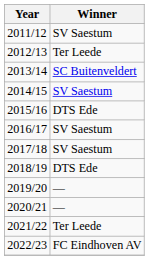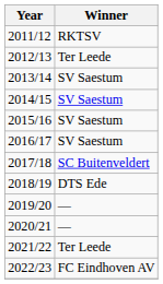2011/12 | Winner: SV Saestum -> RKTSV
2013/14 | Winner: SC Buitenveldert -> SV Saestum
2015/16 | Winner: DTS Ede -> SV Saestum
2017/18 | Winner: SV Saestum -> SC Buitenveldert
